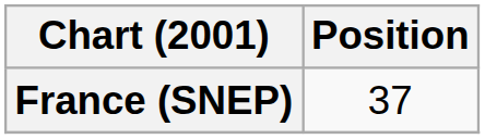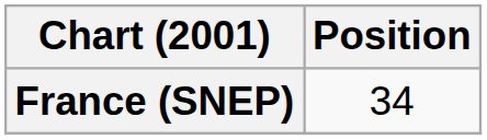France (SNEP) | Position: 37 -> 34
